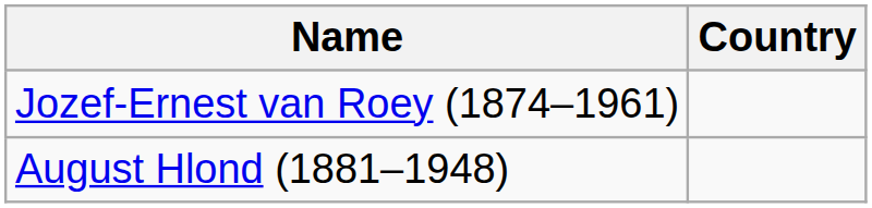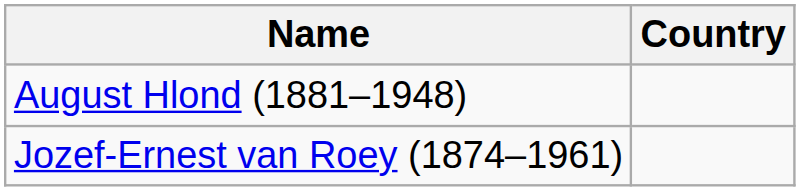rows swapped: Jozef-Ernest van Roey (1874–1961) <-> August Hlond (1881–1948)
